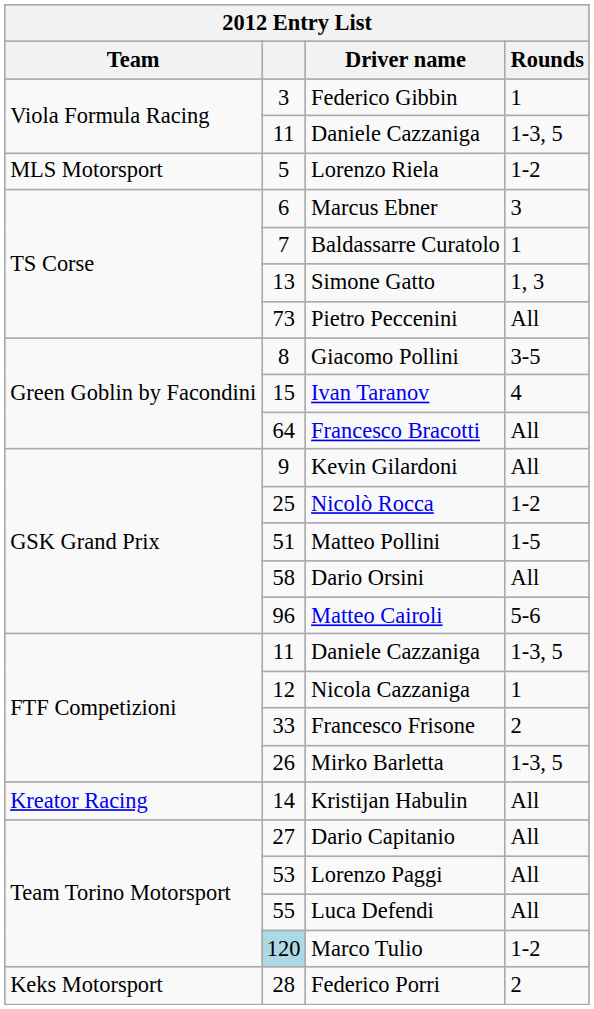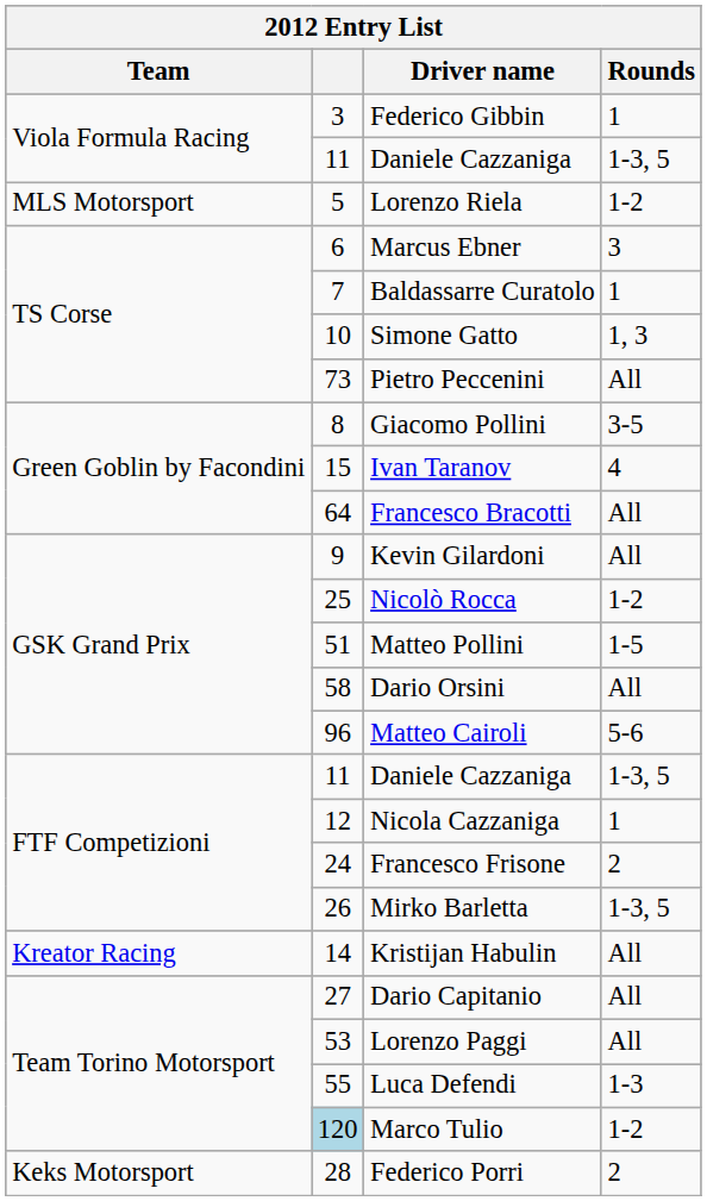Simone Gatto | column 2: 13 -> 10
Francesco Frisone | column 2: 33 -> 24
Luca Defendi | Rounds: All -> 1-3
